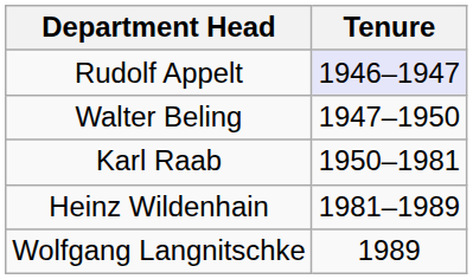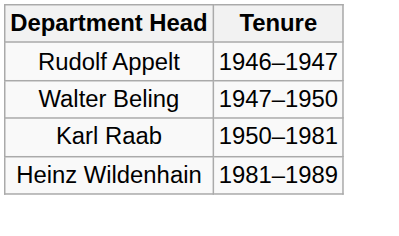Rudolf Appelt | Tenure: lavender background -> no background
- row: Wolfgang Langnitschke | 1989
